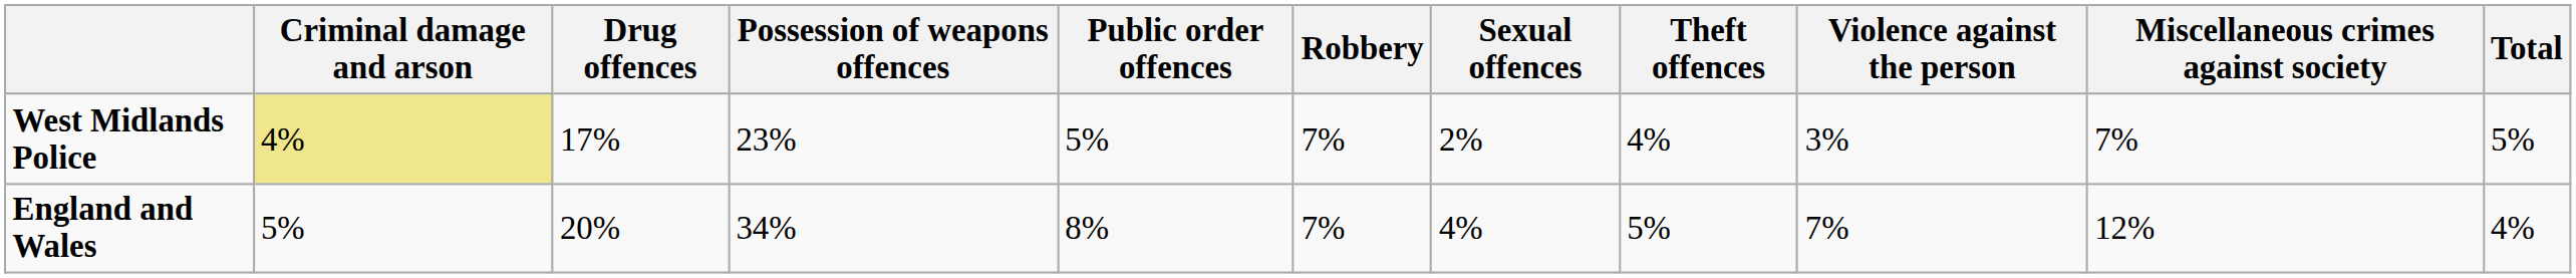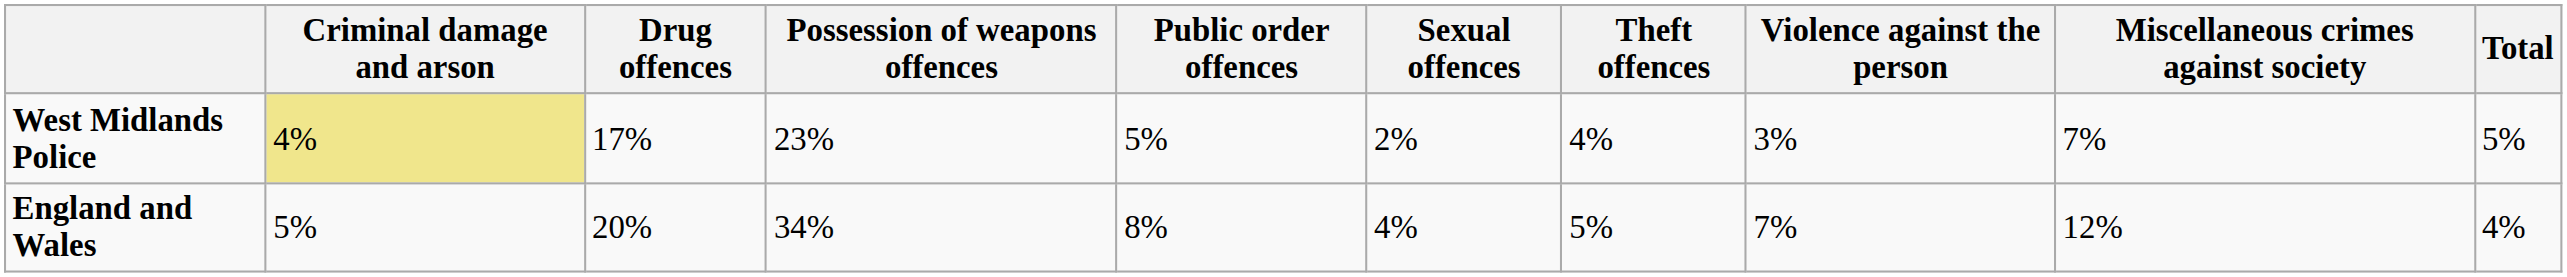- column: Robbery | 7% | 7%
